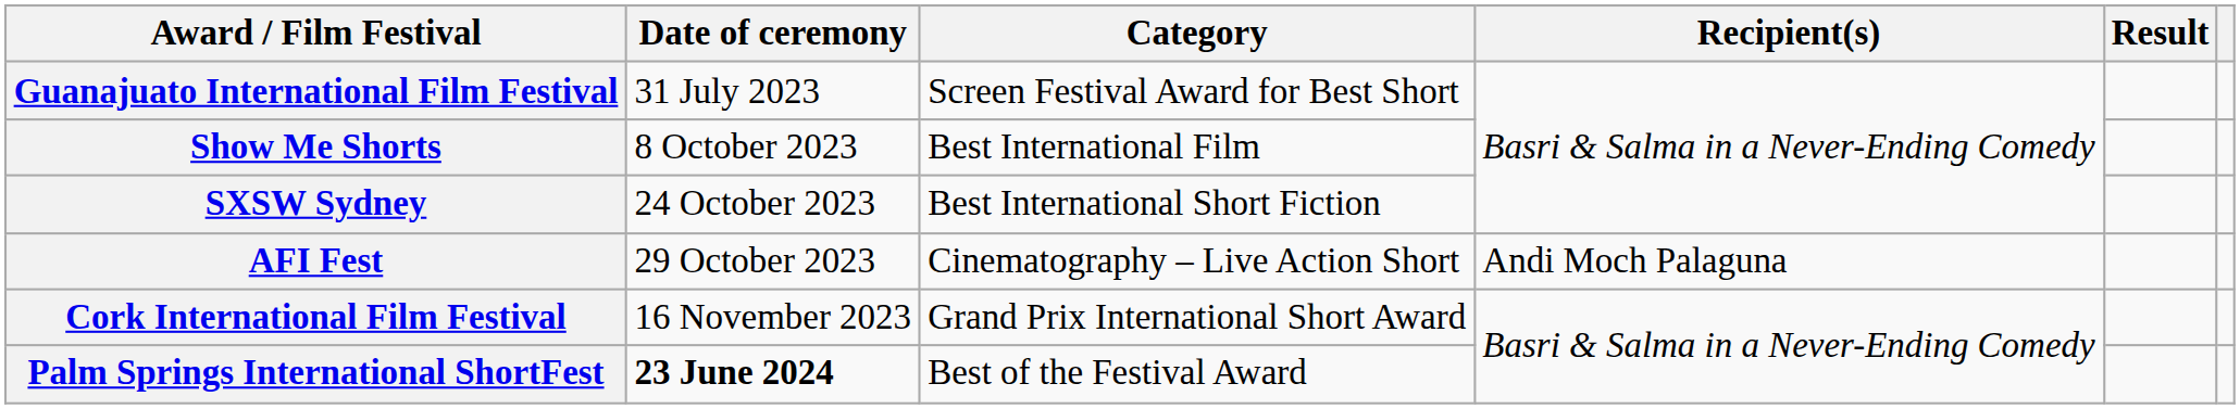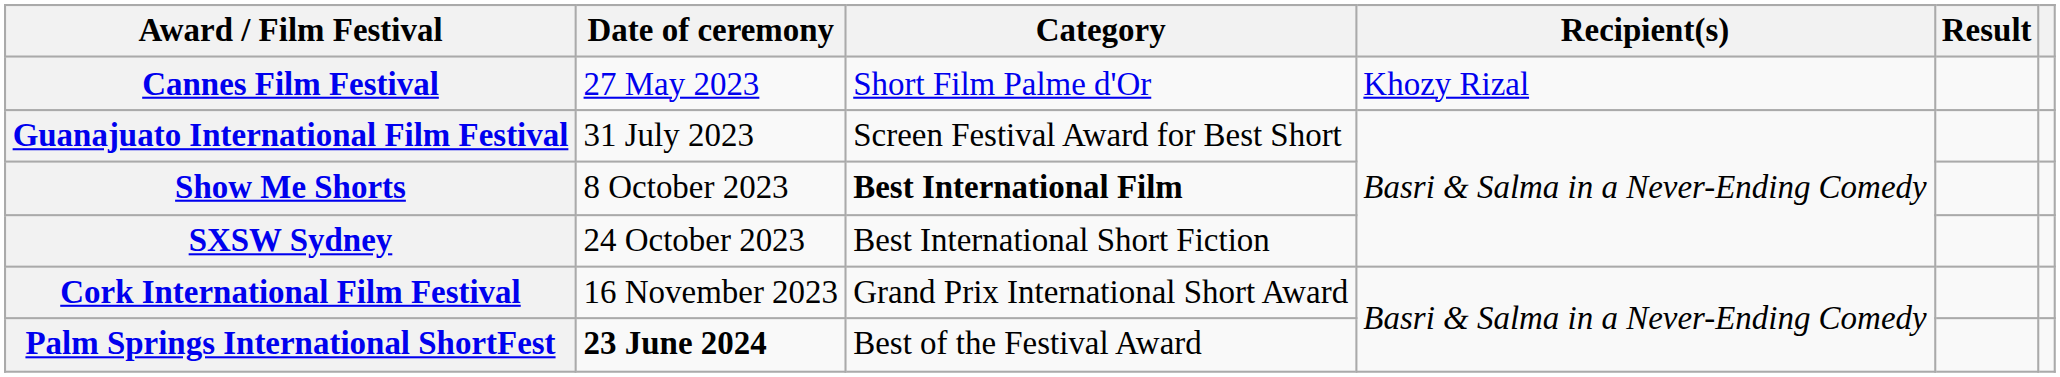+ row: Cannes Film Festival | 27 May 2023 | Short Film Palme d'Or | Khozy Rizal
Show Me Shorts | Category: normal -> bold
- row: AFI Fest | 29 October 2023 | Cinematography – Live Action Short | Andi Moch Palaguna
